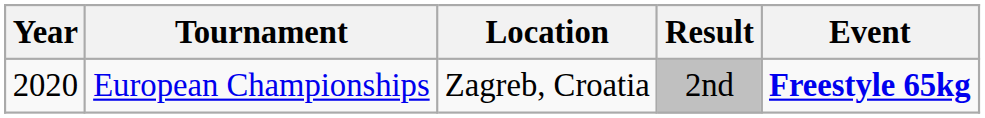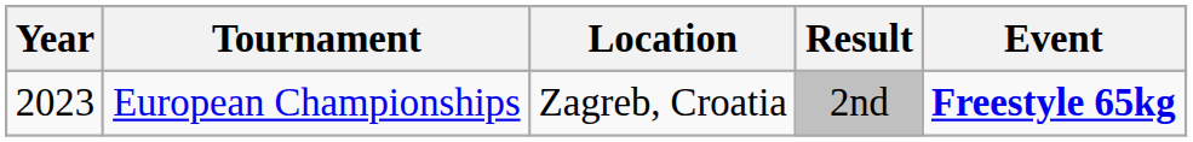European Championships | Year: 2020 -> 2023
